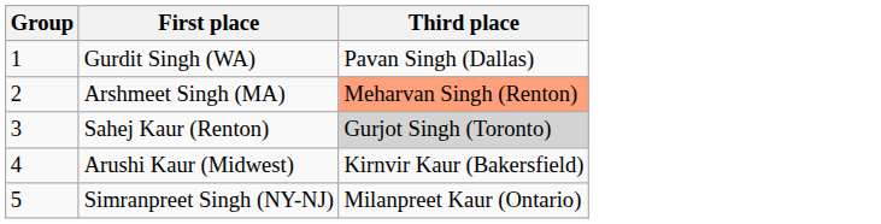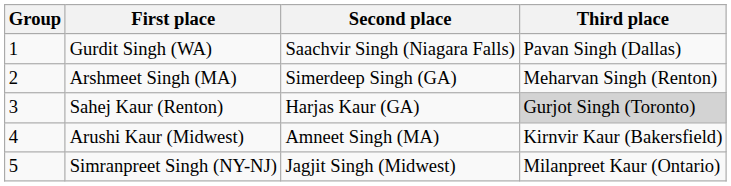+ column: Second place | Saachvir Singh (Niagara Falls) | Simerdeep Singh (GA) | Harjas Kaur (GA) | Amneet Singh (MA) | Jagjit Singh (Midwest)
Arshmeet Singh (MA) | Third place: lightsalmon background -> no background
